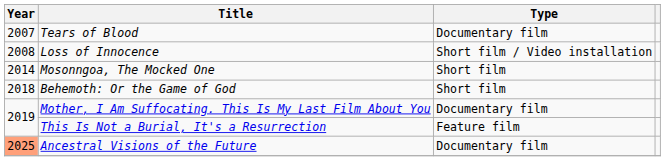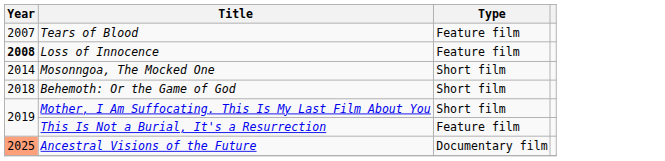Tears of Blood | Type: Documentary film -> Feature film
Loss of Innocence | Year: normal -> bold
Loss of Innocence | Type: Short film / Video installation -> Feature film
Mother, I Am Suffocating. This Is My Last Film About You | Type: Documentary film -> Short film
